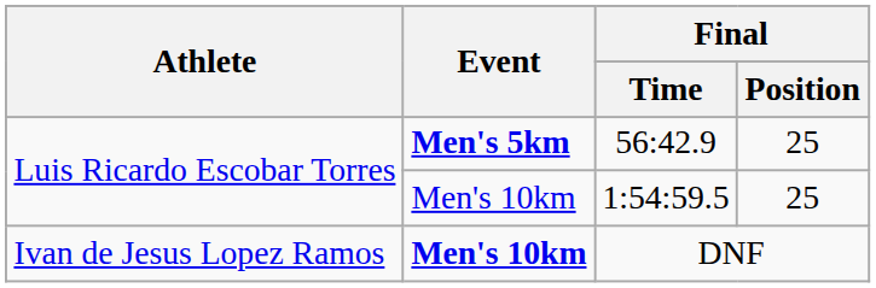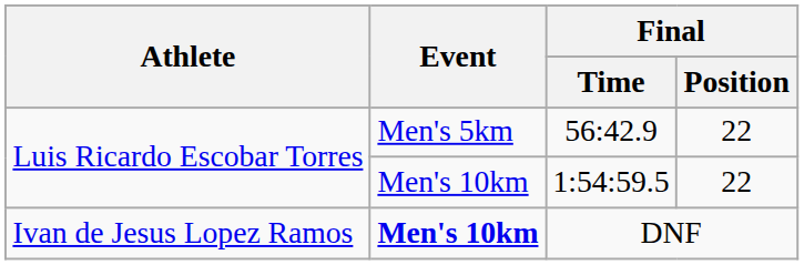56:42.9 | Event: bold -> normal
56:42.9 | Final / Position: 25 -> 22
1:54:59.5 | Final / Position: 25 -> 22
